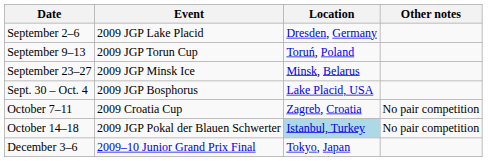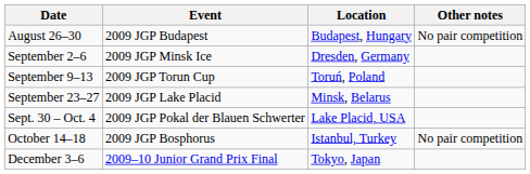+ row: August 26–30 | 2009 JGP Budapest | Budapest, Hungary | No pair competition
September 2–6 | Event: 2009 JGP Lake Placid -> 2009 JGP Minsk Ice
September 23–27 | Event: 2009 JGP Minsk Ice -> 2009 JGP Lake Placid
Sept. 30 – Oct. 4 | Event: 2009 JGP Bosphorus -> 2009 JGP Pokal der Blauen Schwerter
- row: October 7–11 | 2009 Croatia Cup | Zagreb, Croatia | No pair competition
October 14–18 | Event: 2009 JGP Pokal der Blauen Schwerter -> 2009 JGP Bosphorus
October 14–18 | Location: lightblue background -> no background
